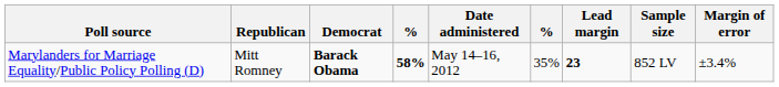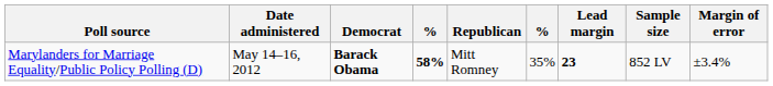columns swapped: Date administered <-> Republican
